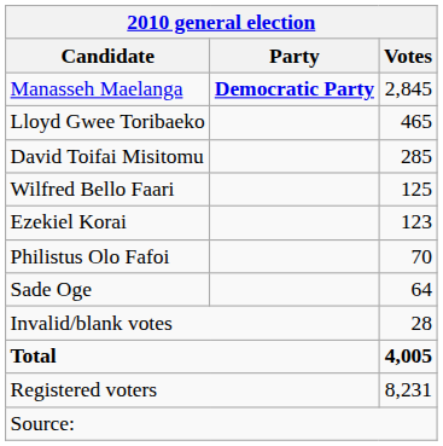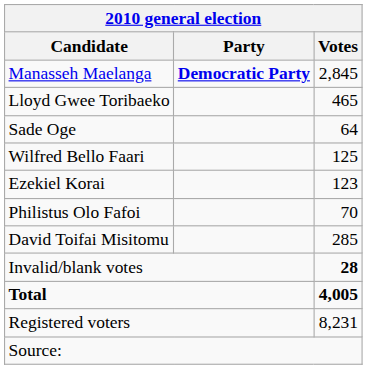rows swapped: David Toifai Misitomu <-> Sade Oge
Invalid/blank votes | Votes: normal -> bold
